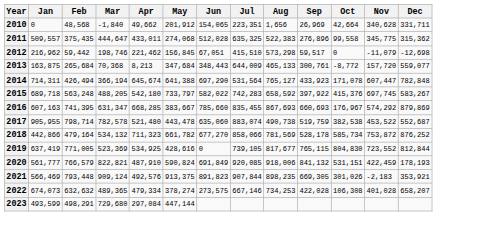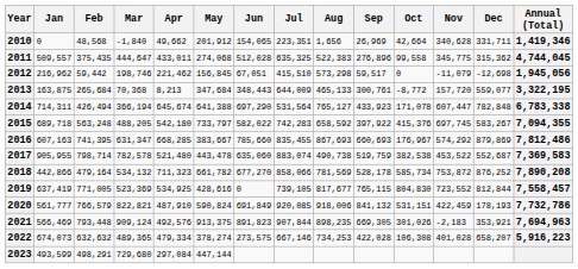+ column: Annual (Total) | 1,419,346 | 4,744,045 | 1,945,056 | 3,322,195 | 6,783,338 | 7,094,355 | 7,812,486 | 7,369,583 | 7,890,208 | 7,558,457 | 7,732,786 | 7,694,963 | 5,916,223
